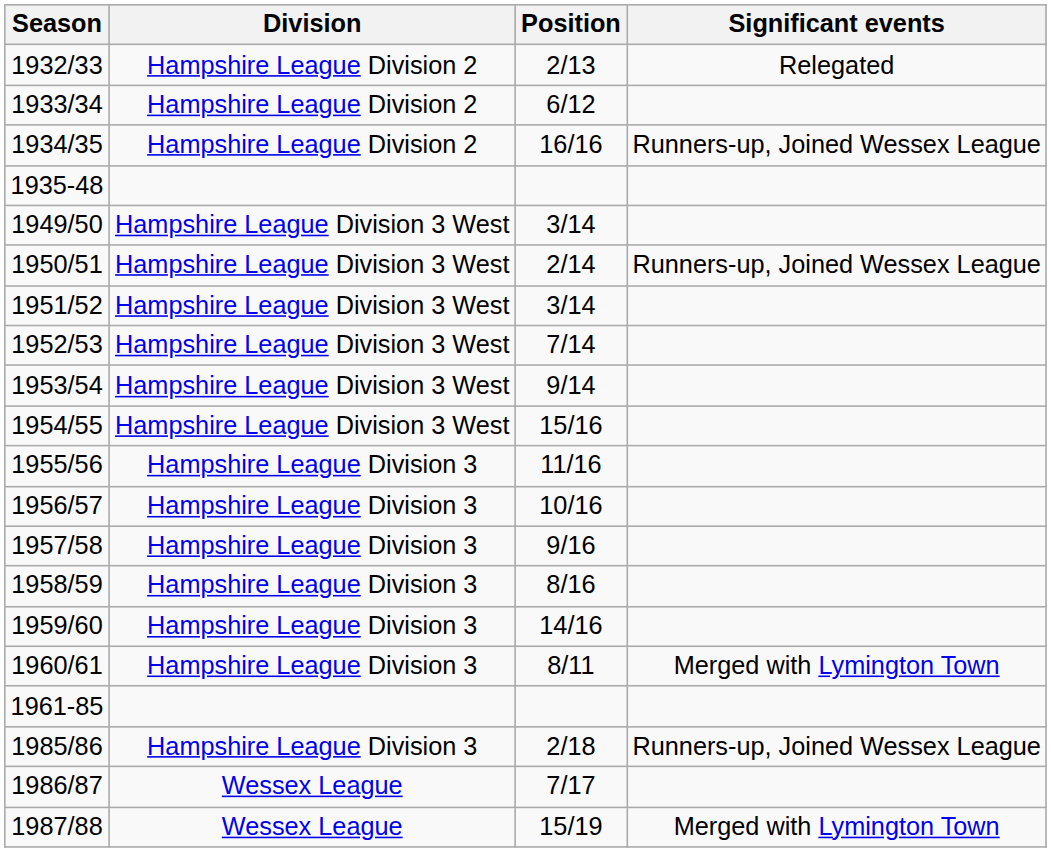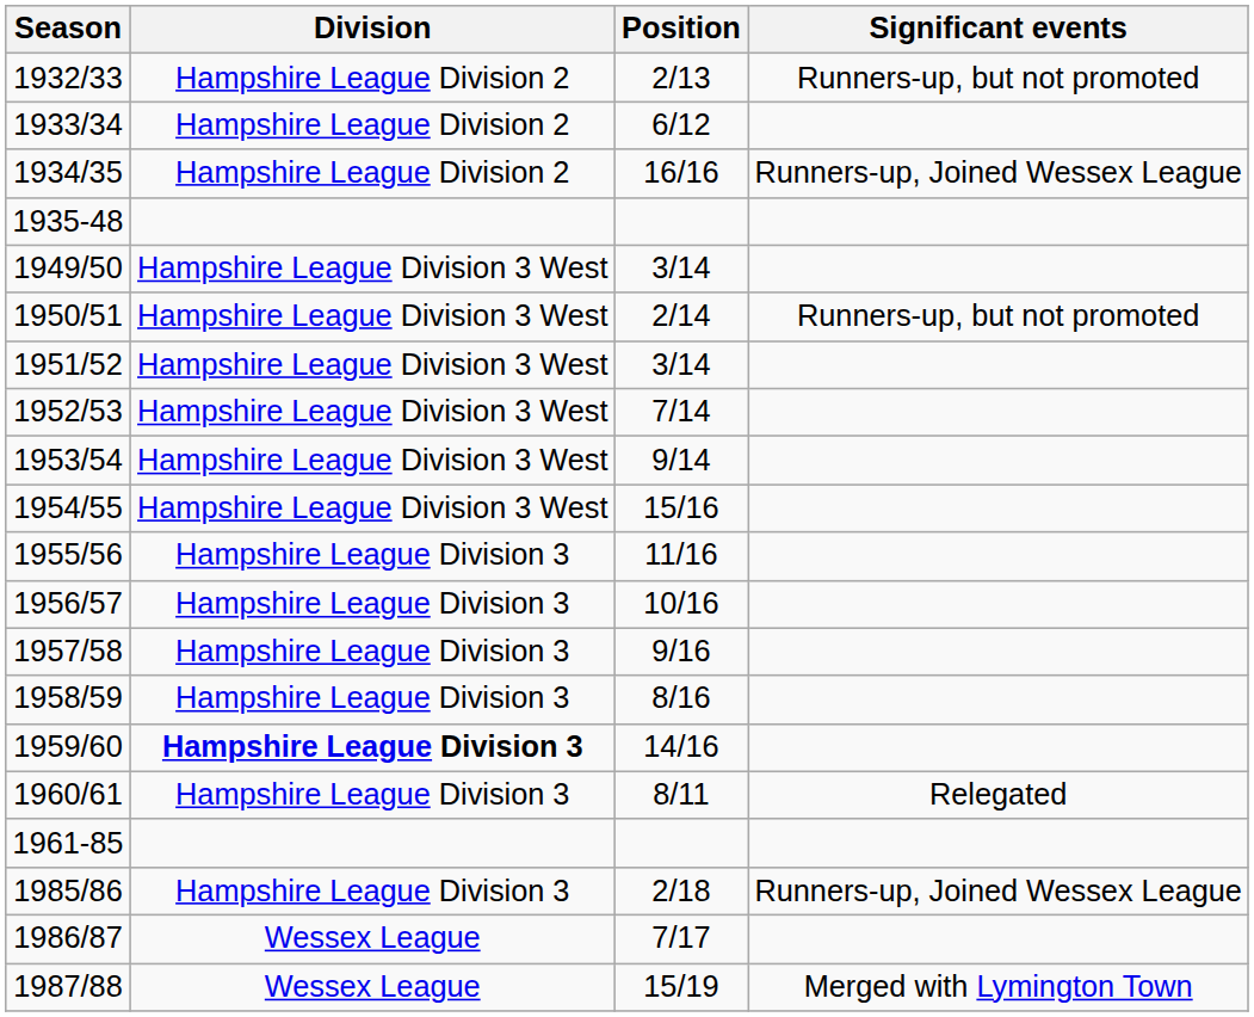1932/33 | Significant events: Relegated -> Runners-up, but not promoted
1950/51 | Significant events: Runners-up, Joined Wessex League -> Runners-up, but not promoted
1959/60 | Division: normal -> bold
1960/61 | Significant events: Merged with Lymington Town -> Relegated
